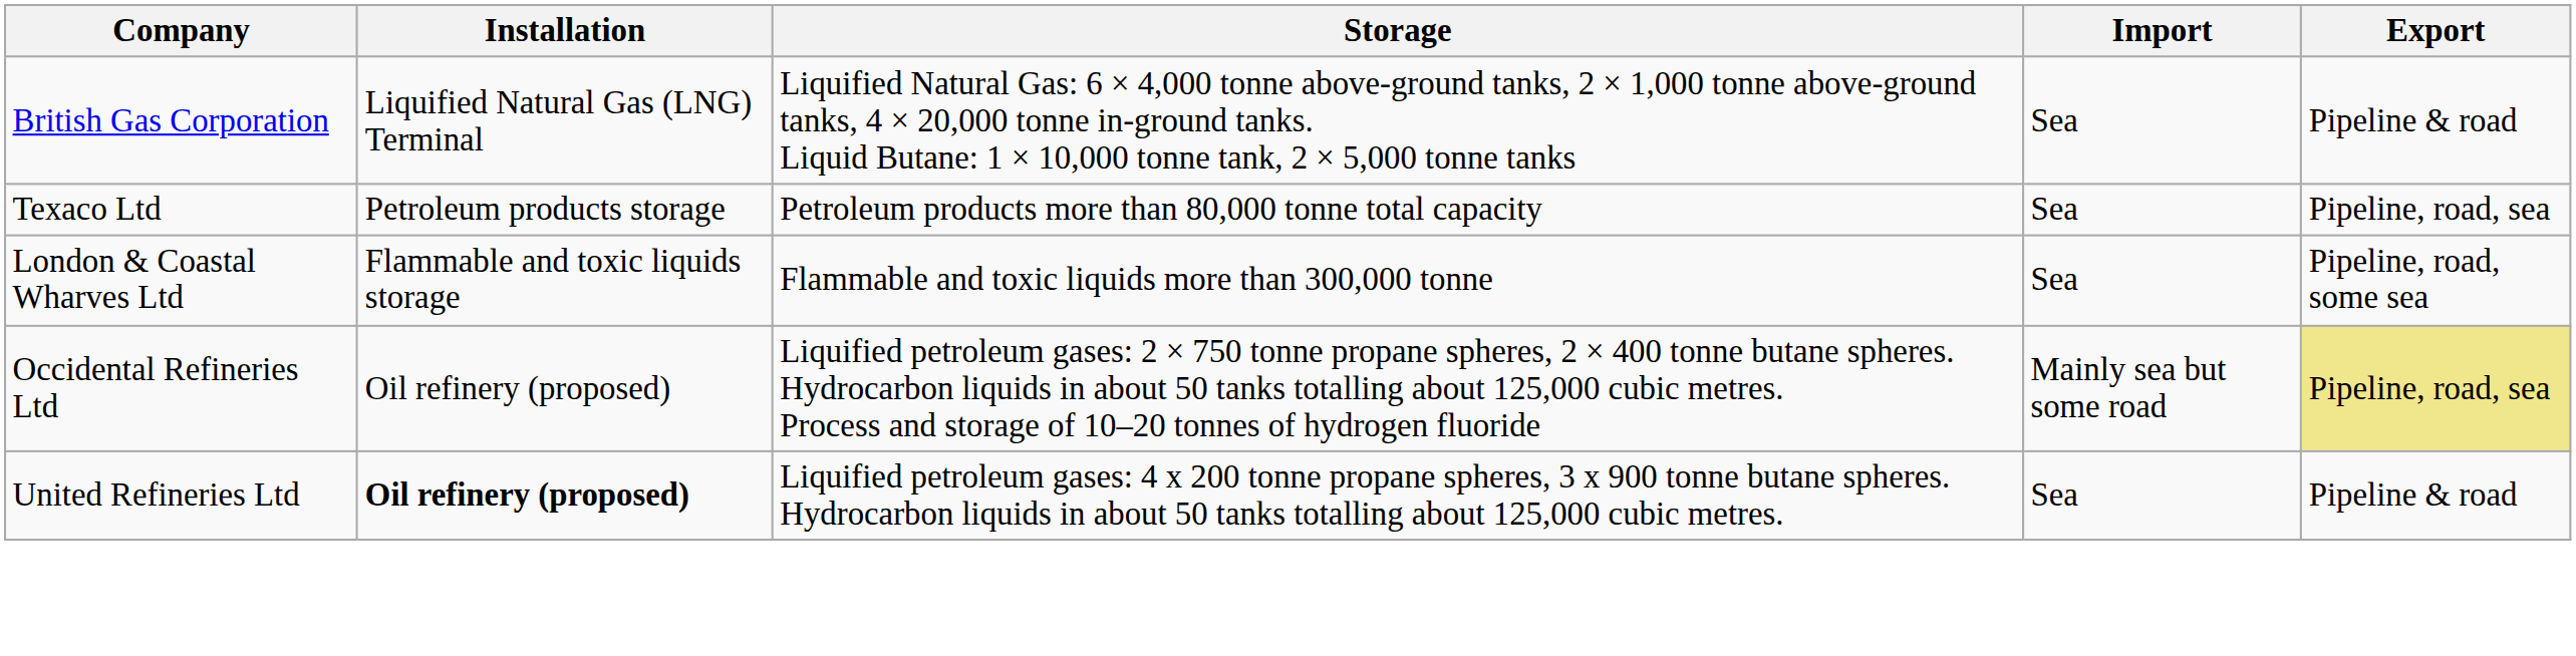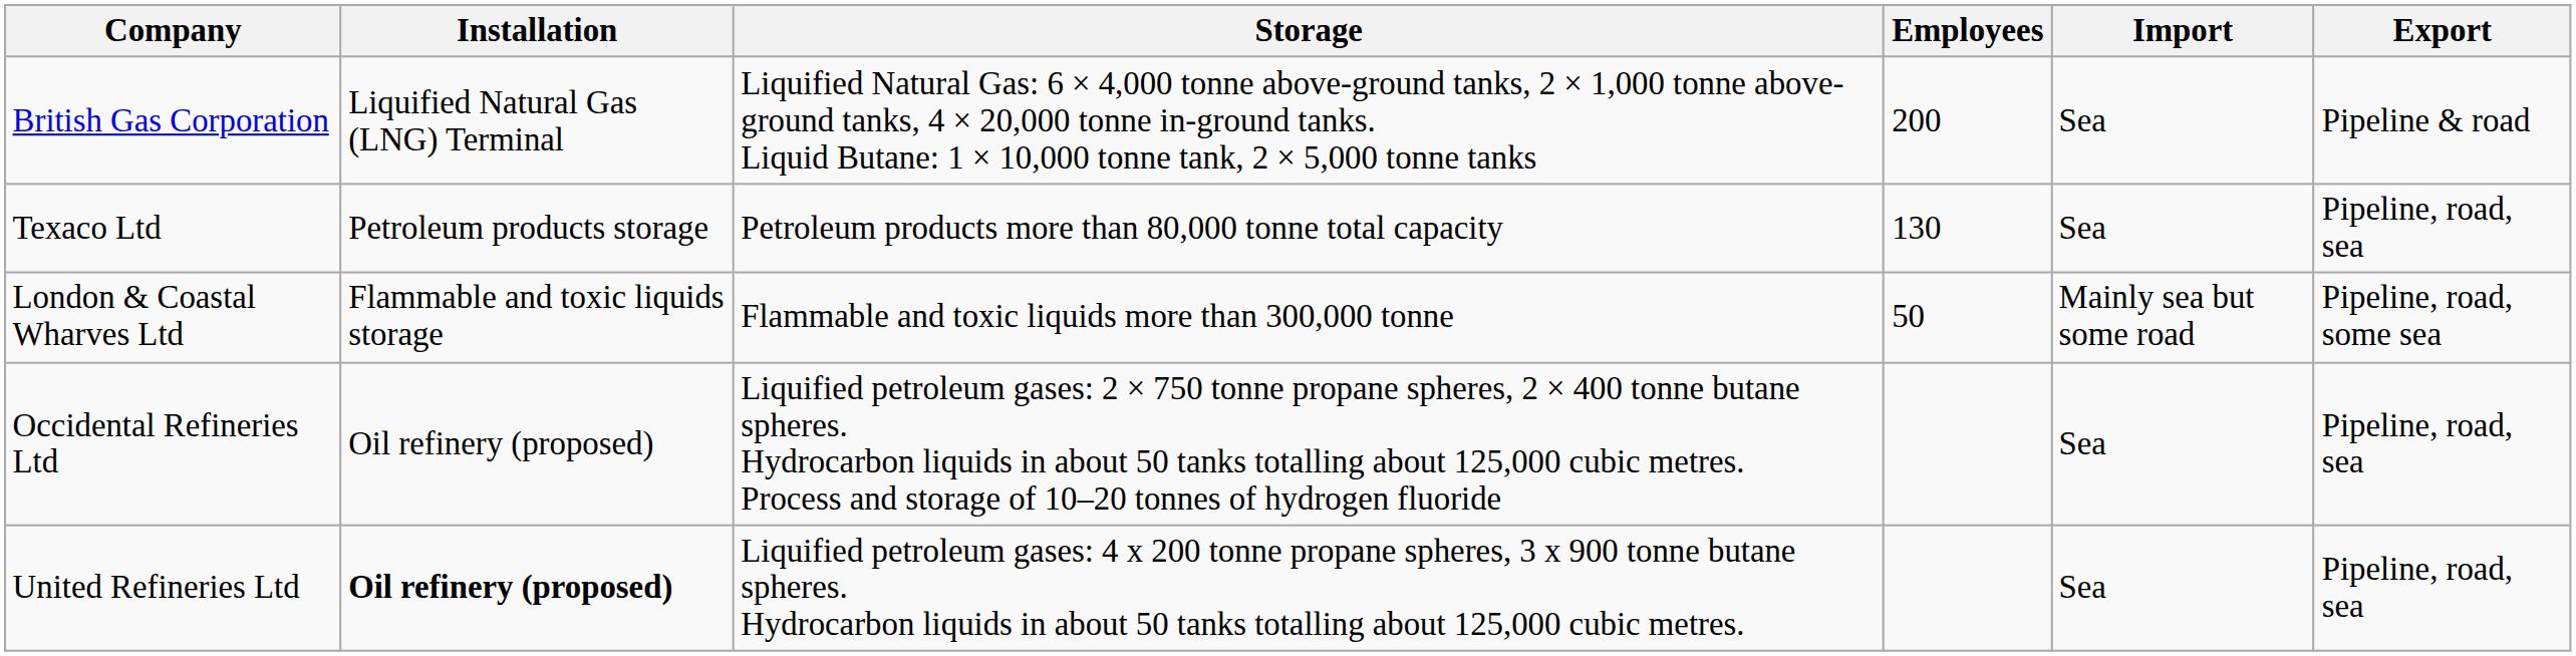+ column: Employees | 200 | 130 | 50
London & Coastal Wharves Ltd | Import: Sea -> Mainly sea but some road
Occidental Refineries Ltd | Import: Mainly sea but some road -> Sea
Occidental Refineries Ltd | Export: khaki background -> no background
United Refineries Ltd | Export: Pipeline & road -> Pipeline, road, sea
